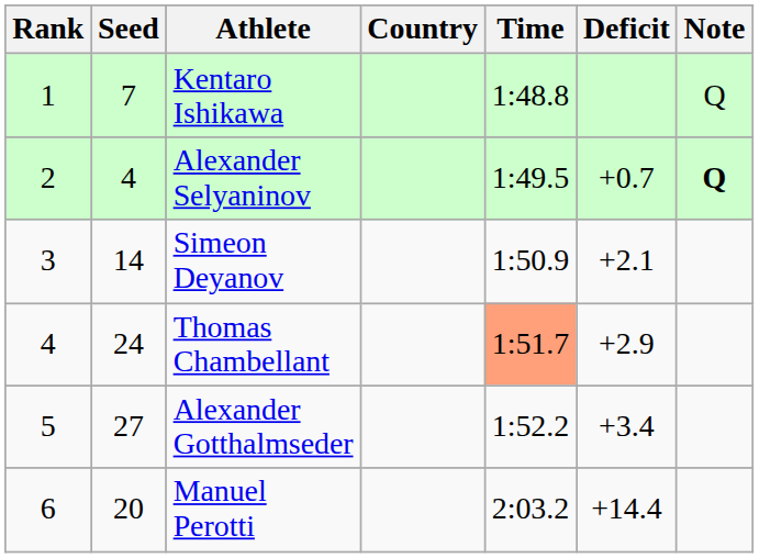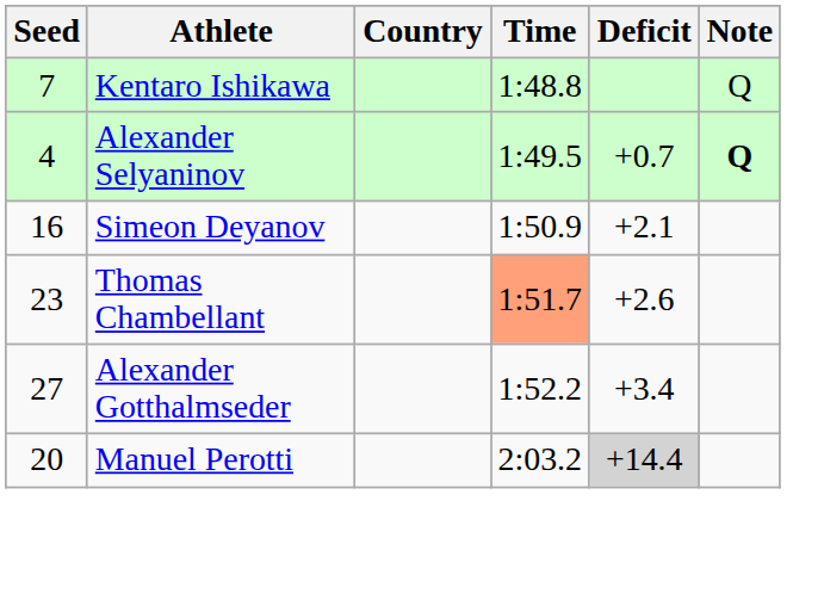- column: Rank | 1 | 2 | 3 | 4 | 5 | 6
Simeon Deyanov | Seed: 14 -> 16
Thomas Chambellant | Seed: 24 -> 23
Thomas Chambellant | Deficit: +2.9 -> +2.6
Manuel Perotti | Deficit: no background -> lightgrey background
